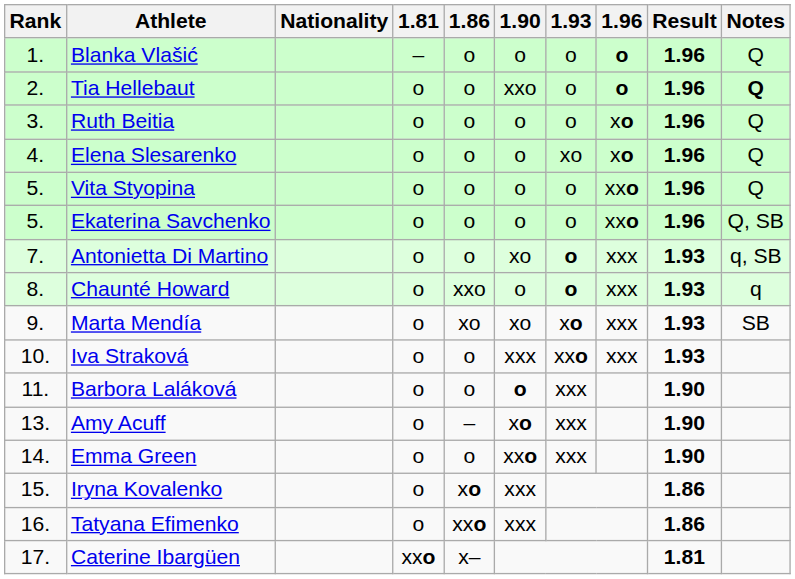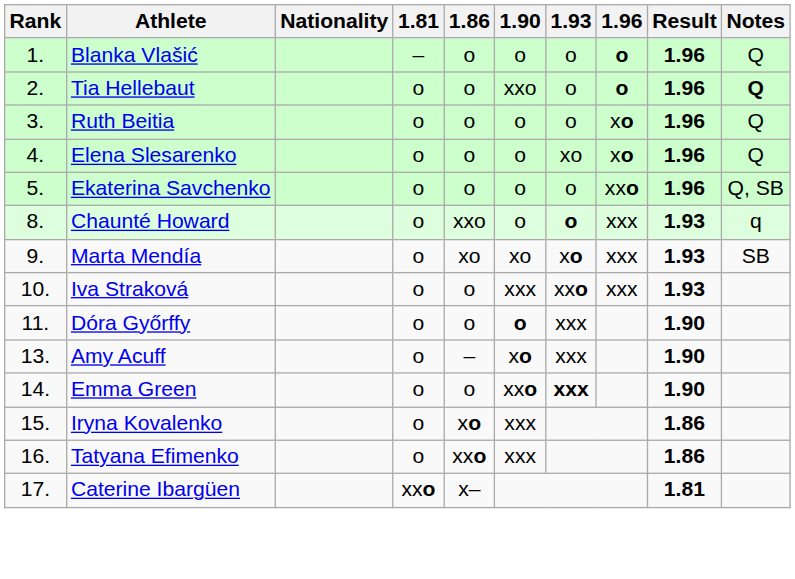- row: 5. | Vita Styopina | o | o | o | o | xxo | 1.96 | Q
- row: 7. | Antonietta Di Martino | o | o | xo | o | xxx | 1.93 | q, SB
- row: 11. | Barbora Laláková | o | o | o | xxx | 1.90
+ row: 11. | Dóra Győrffy | o | o | o | xxx | 1.90
Emma Green | 1.93: normal -> bold
